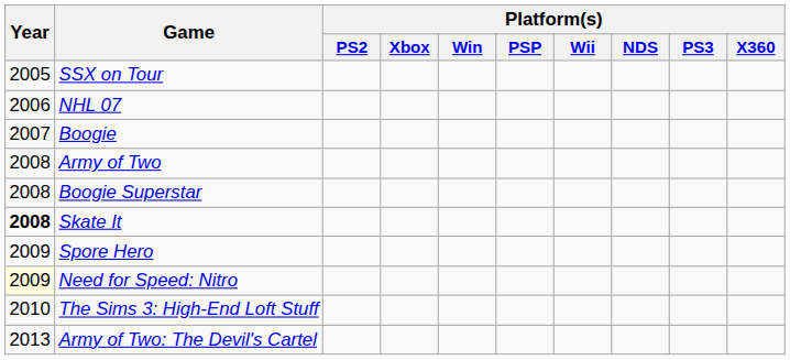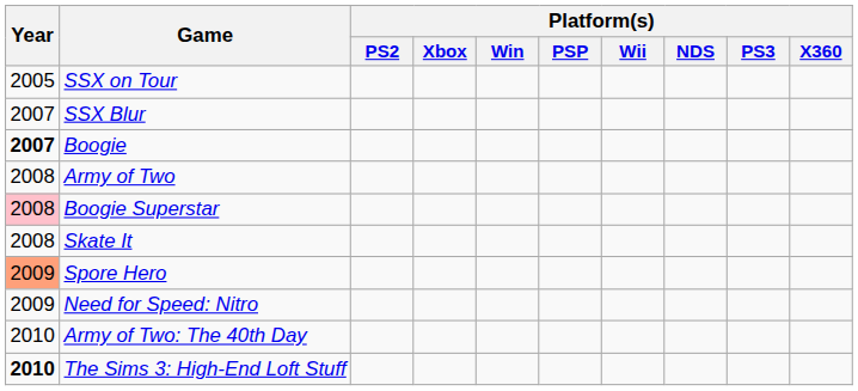- row: 2006 | NHL 07
+ row: 2007 | SSX Blur
Boogie | Year: normal -> bold
Boogie Superstar | Year: no background -> pink background
Skate It | Year: bold -> normal
Spore Hero | Year: no background -> lightsalmon background
Need for Speed: Nitro | Year: lightyellow background -> no background
+ row: 2010 | Army of Two: The 40th Day
The Sims 3: High-End Loft Stuff | Year: normal -> bold
- row: 2013 | Army of Two: The Devil's Cartel
